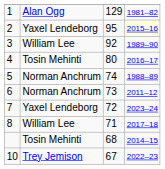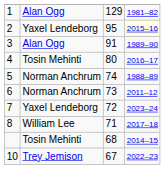3 | column 2: William Lee -> Alan Ogg
3 | column 3: 92 -> 91
